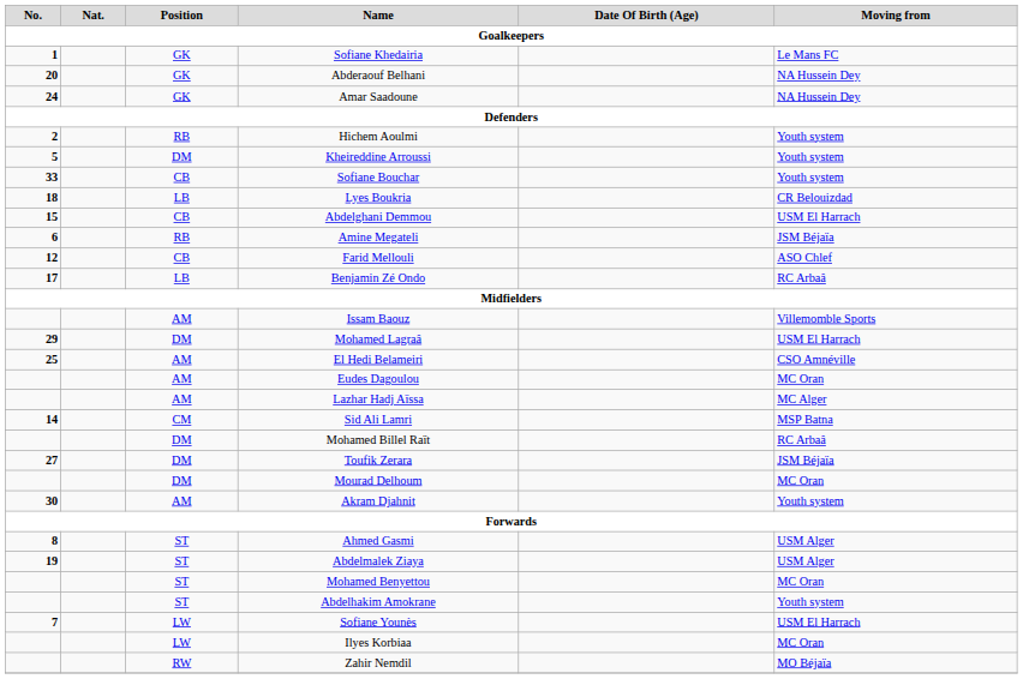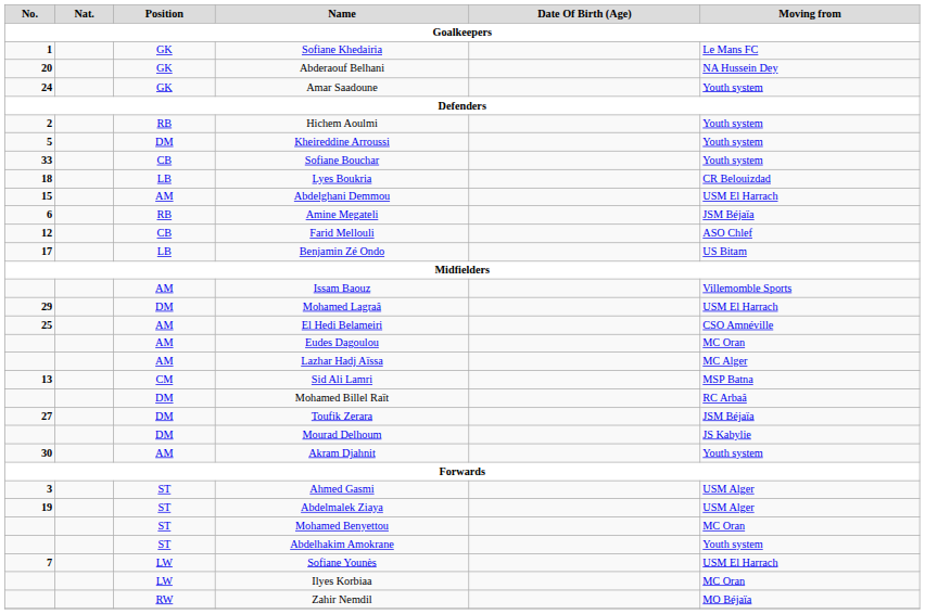Amar Saadoune | Moving from: NA Hussein Dey -> Youth system
Abdelghani Demmou | Position: CB -> AM
Benjamin Zé Ondo | Moving from: RC Arbaâ -> US Bitam
Sid Ali Lamri | No.: 14 -> 13
Mourad Delhoum | Moving from: MC Oran -> JS Kabylie
Ahmed Gasmi | No.: 8 -> 3
